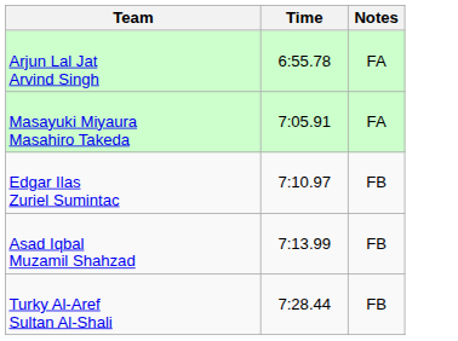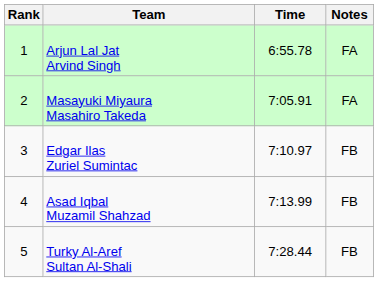+ column: Rank | 1 | 2 | 3 | 4 | 5
